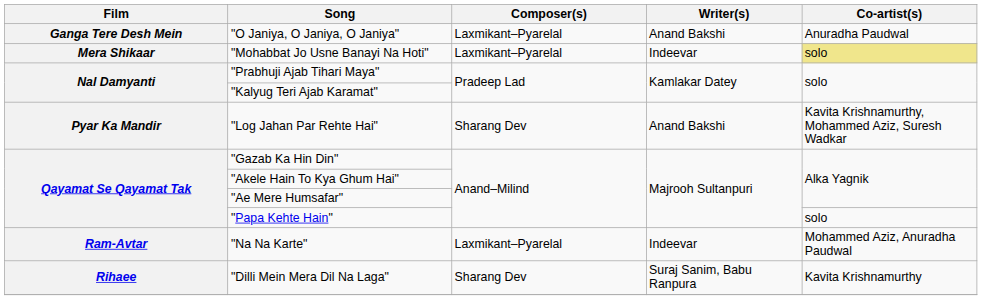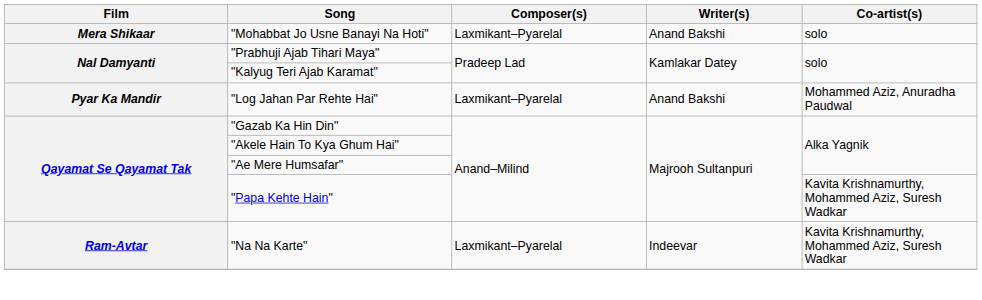- row: Ganga Tere Desh Mein | "O Janiya, O Janiya, O Janiya" | Laxmikant–Pyarelal | Anand Bakshi | Anuradha Paudwal
"Mohabbat Jo Usne Banayi Na Hoti" | Writer(s): Indeevar -> Anand Bakshi
"Mohabbat Jo Usne Banayi Na Hoti" | Co-artist(s): khaki background -> no background
"Log Jahan Par Rehte Hai" | Composer(s): Sharang Dev -> Laxmikant–Pyarelal
"Log Jahan Par Rehte Hai" | Co-artist(s): Kavita Krishnamurthy, Mohammed Aziz, Suresh Wadkar -> Mohammed Aziz, Anuradha Paudwal
"Papa Kehte Hain" | Co-artist(s): solo -> Kavita Krishnamurthy, Mohammed Aziz, Suresh Wadkar
"Na Na Karte" | Co-artist(s): Mohammed Aziz, Anuradha Paudwal -> Kavita Krishnamurthy, Mohammed Aziz, Suresh Wadkar
- row: Rihaee | "Dilli Mein Mera Dil Na Laga" | Sharang Dev | Suraj Sanim, Babu Ranpura | Kavita Krishnamurthy
